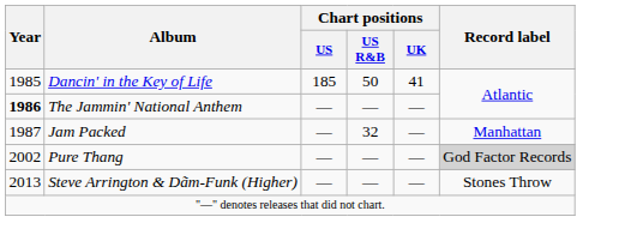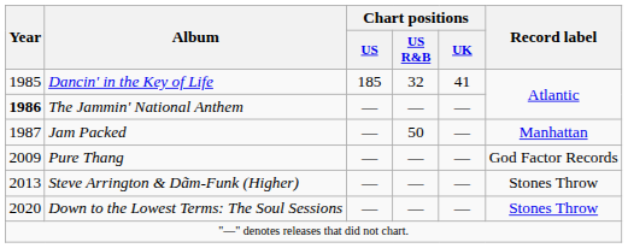Dancin' in the Key of Life | Chart positions / US R&B: 50 -> 32
Jam Packed | Chart positions / US R&B: 32 -> 50
Pure Thang | Year: 2002 -> 2009
Pure Thang | Record label: lightgrey background -> no background
+ row: 2020 | Down to the Lowest Terms: The Soul Sessions | — | — | — | Stones Throw
